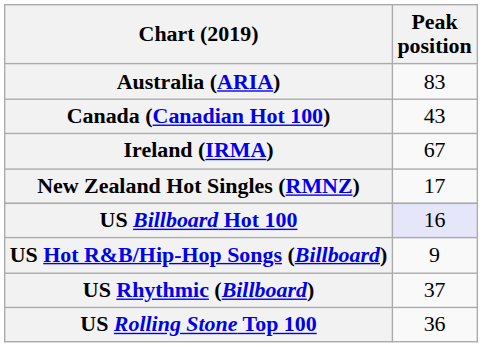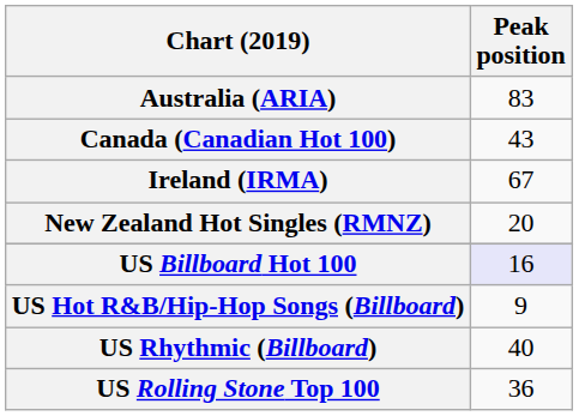New Zealand Hot Singles (RMNZ) | Peak position: 17 -> 20
US Rhythmic (Billboard) | Peak position: 37 -> 40
